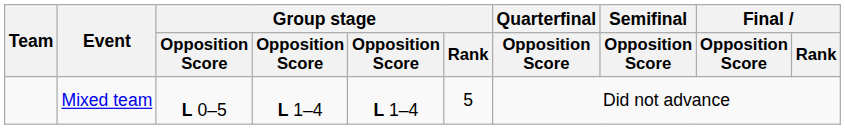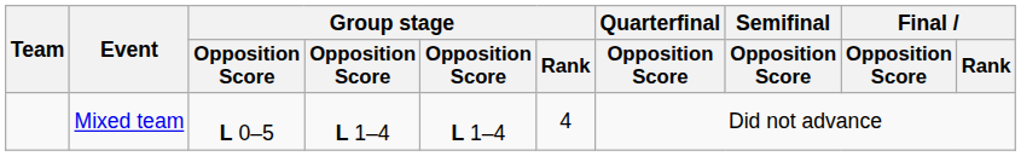Mixed team | Group stage / Rank: 5 -> 4
